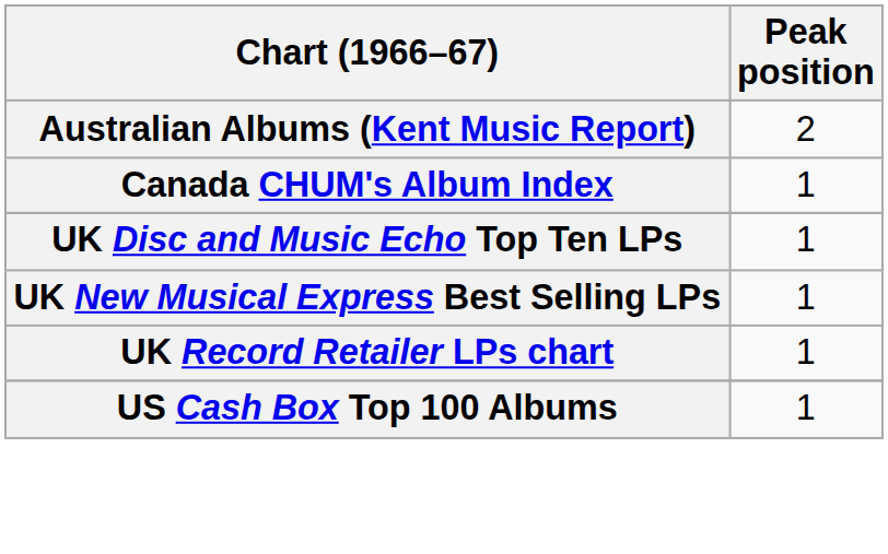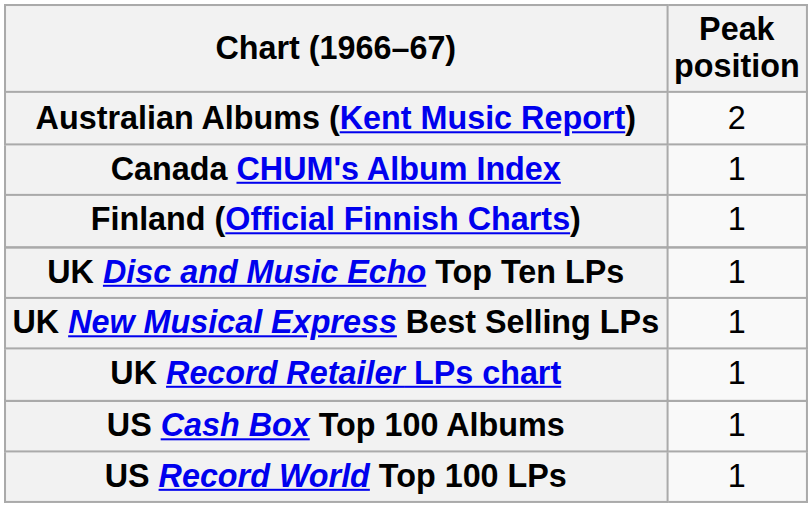+ row: Finland (Official Finnish Charts) | 1
+ row: US Record World Top 100 LPs | 1
